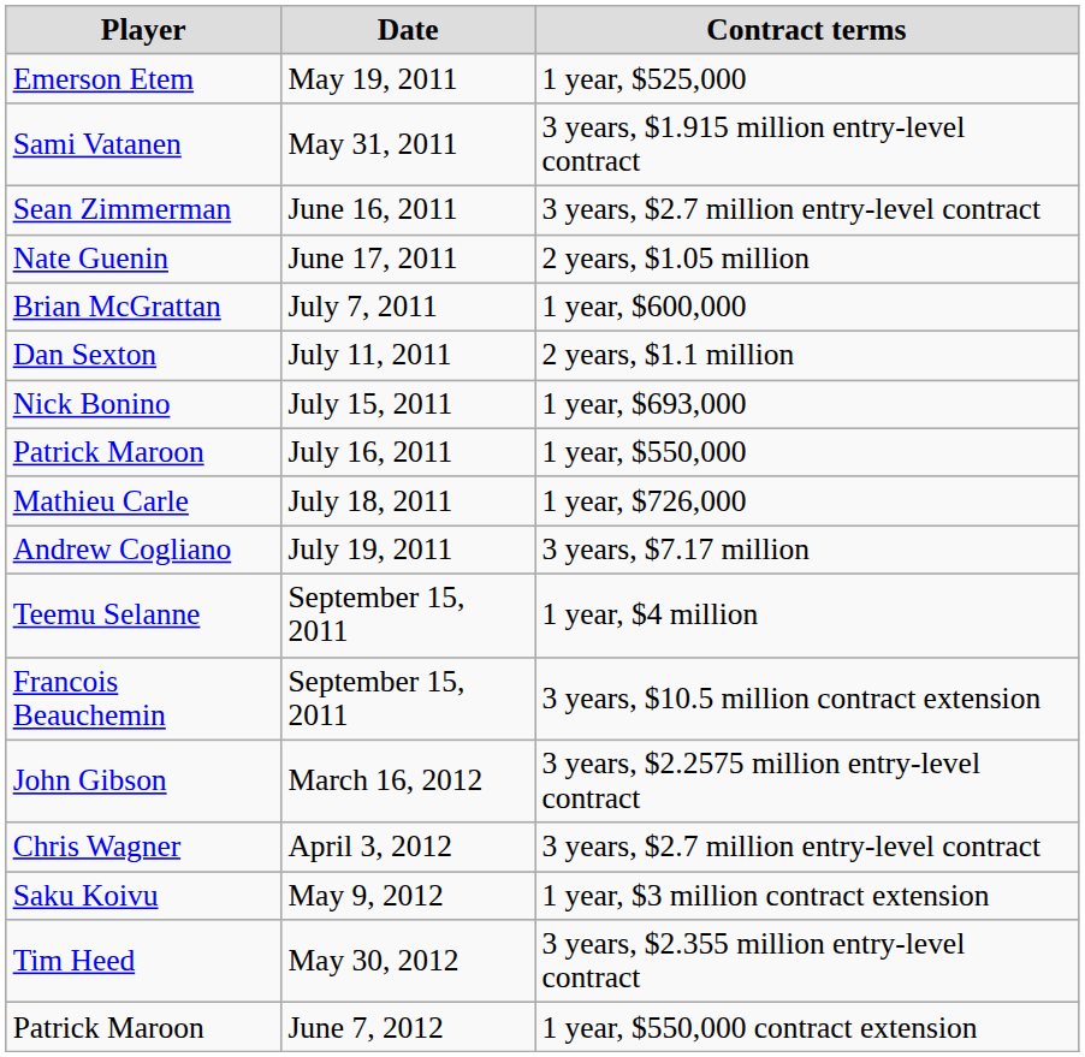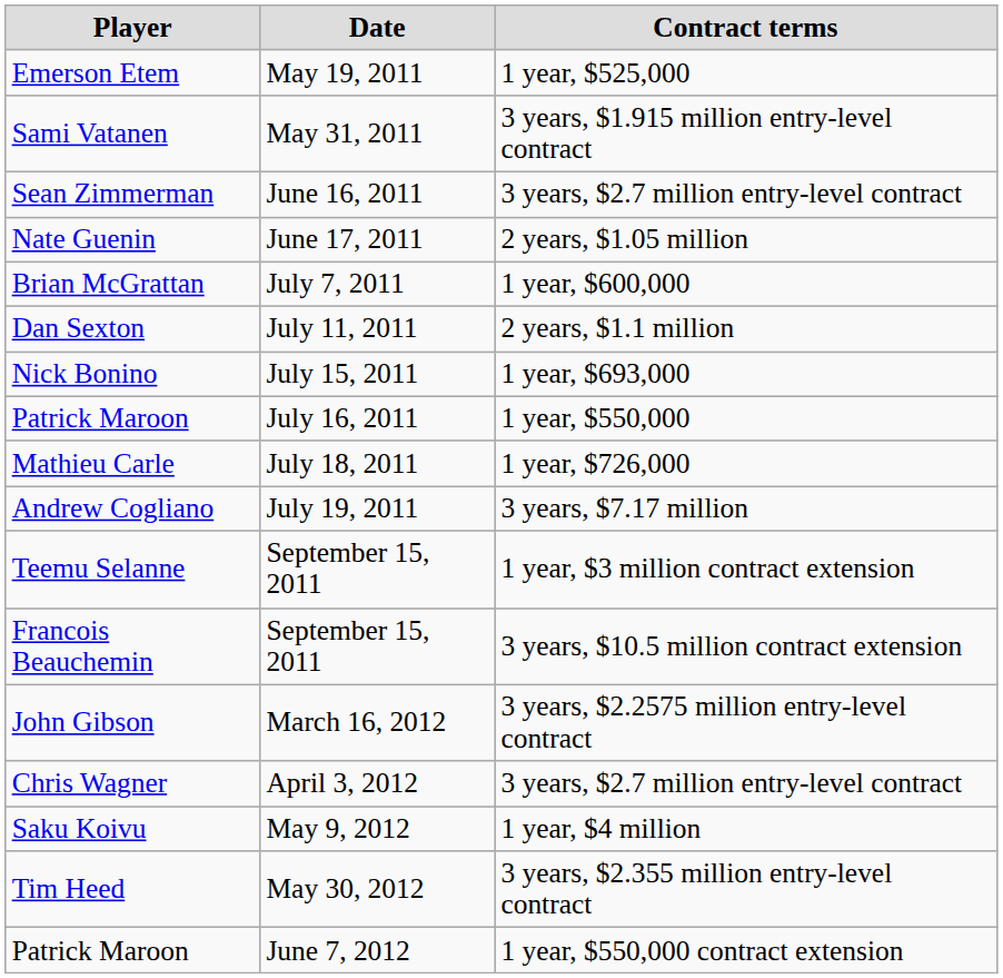Teemu Selanne | Contract terms: 1 year, $4 million -> 1 year, $3 million contract extension
Saku Koivu | Contract terms: 1 year, $3 million contract extension -> 1 year, $4 million
